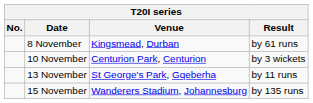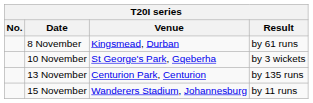10 November | Venue: Centurion Park, Centurion -> St George's Park, Gqeberha
13 November | Venue: St George's Park, Gqeberha -> Centurion Park, Centurion
13 November | Result: by 11 runs -> by 135 runs
15 November | Result: by 135 runs -> by 11 runs
